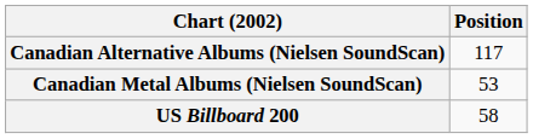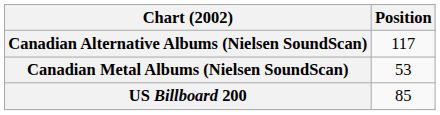US Billboard 200 | Position: 58 -> 85
